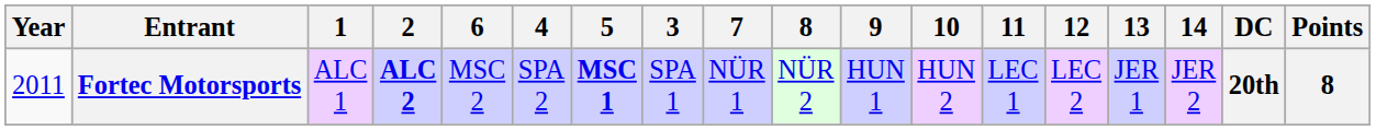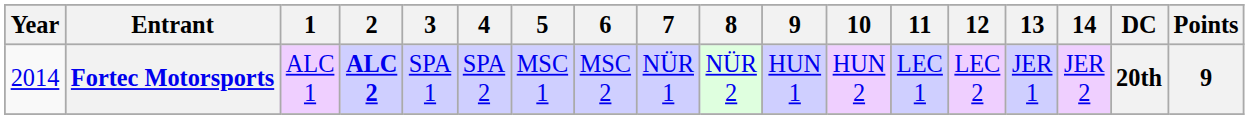columns swapped: 3 <-> 6
Fortec Motorsports | Year: 2011 -> 2014
Fortec Motorsports | 5: bold -> normal
Fortec Motorsports | Points: 8 -> 9
